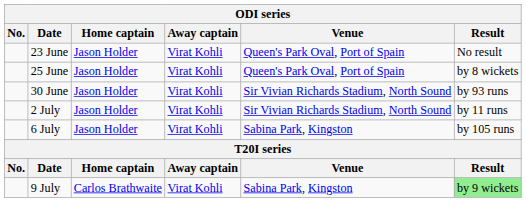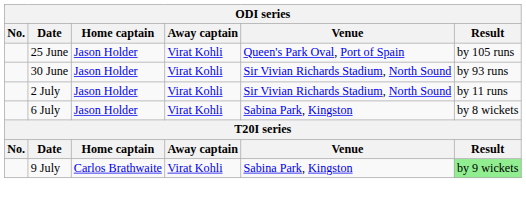- row: 23 June | Jason Holder | Virat Kohli | Queen's Park Oval, Port of Spain | No result
25 June | Result: by 8 wickets -> by 105 runs
6 July | Result: by 105 runs -> by 8 wickets
